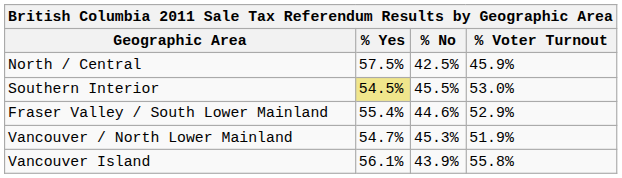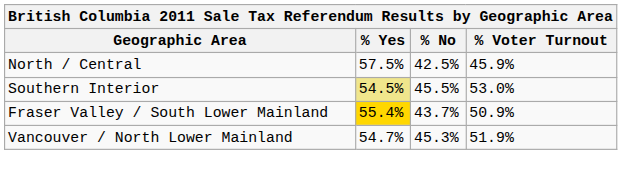Fraser Valley / South Lower Mainland | % Yes: no background -> gold background
Fraser Valley / South Lower Mainland | % No: 44.6% -> 43.7%
Fraser Valley / South Lower Mainland | % Voter Turnout: 52.9% -> 50.9%
- row: Vancouver Island | 56.1% | 43.9% | 55.8%
